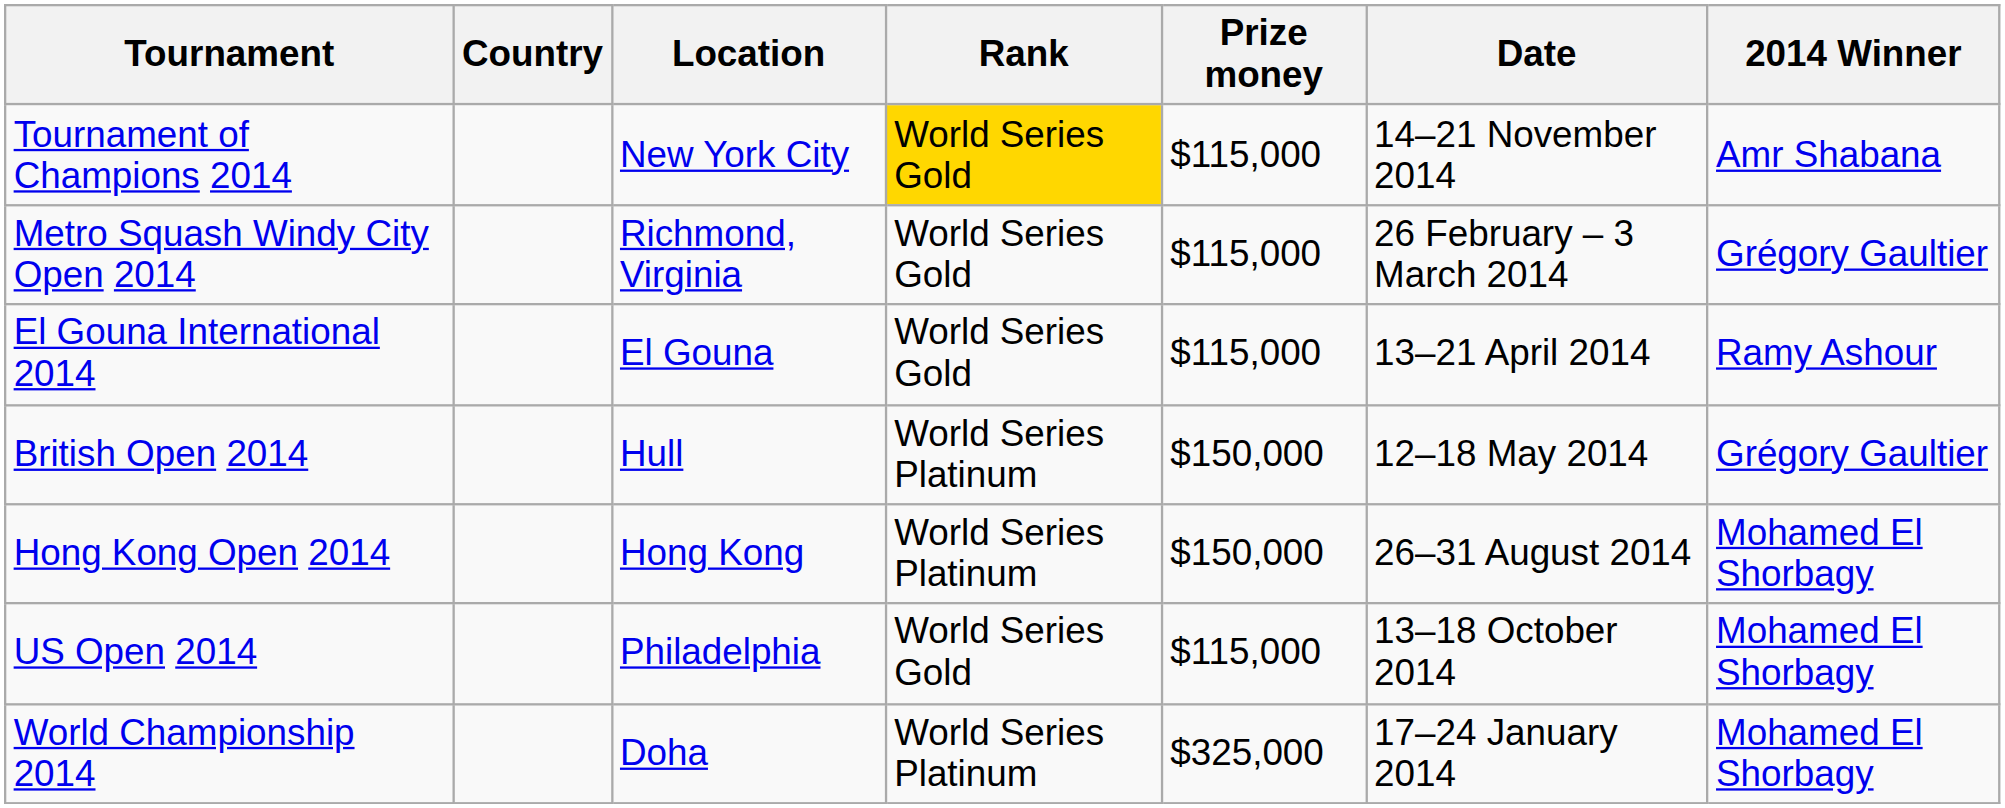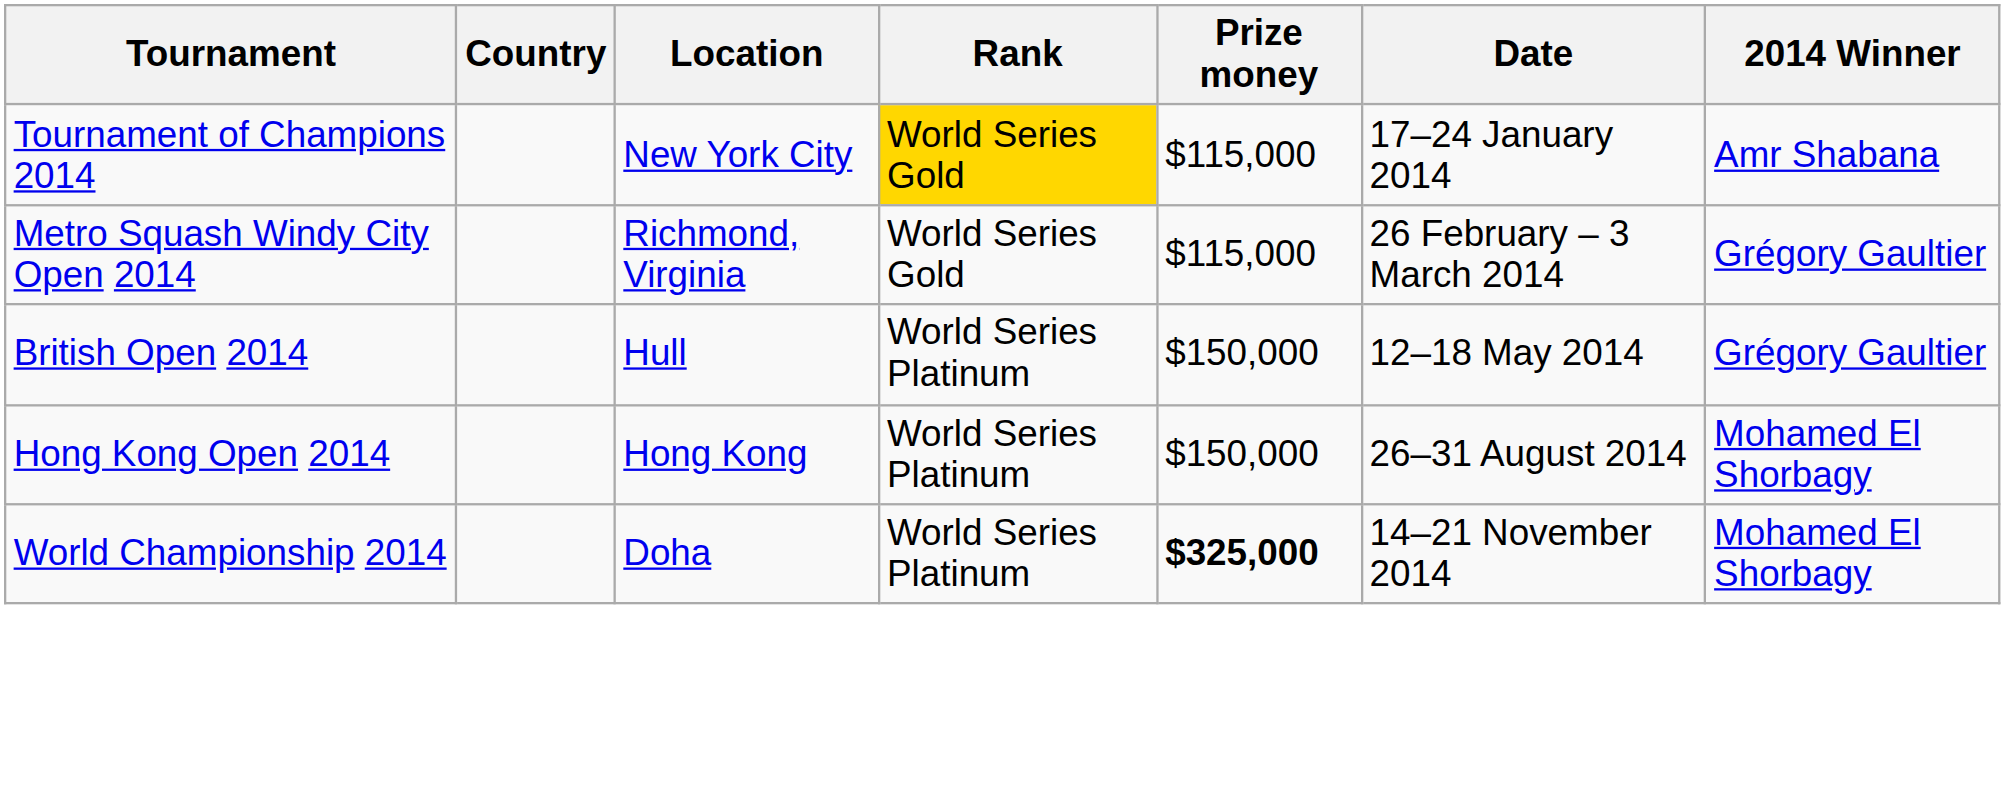Tournament of Champions 2014 | Date: 14–21 November 2014 -> 17–24 January 2014
- row: El Gouna International 2014 | El Gouna | World Series Gold | $115,000 | 13–21 April 2014 | Ramy Ashour
- row: US Open 2014 | Philadelphia | World Series Gold | $115,000 | 13–18 October 2014 | Mohamed El Shorbagy
World Championship 2014 | Prize money: normal -> bold
World Championship 2014 | Date: 17–24 January 2014 -> 14–21 November 2014
